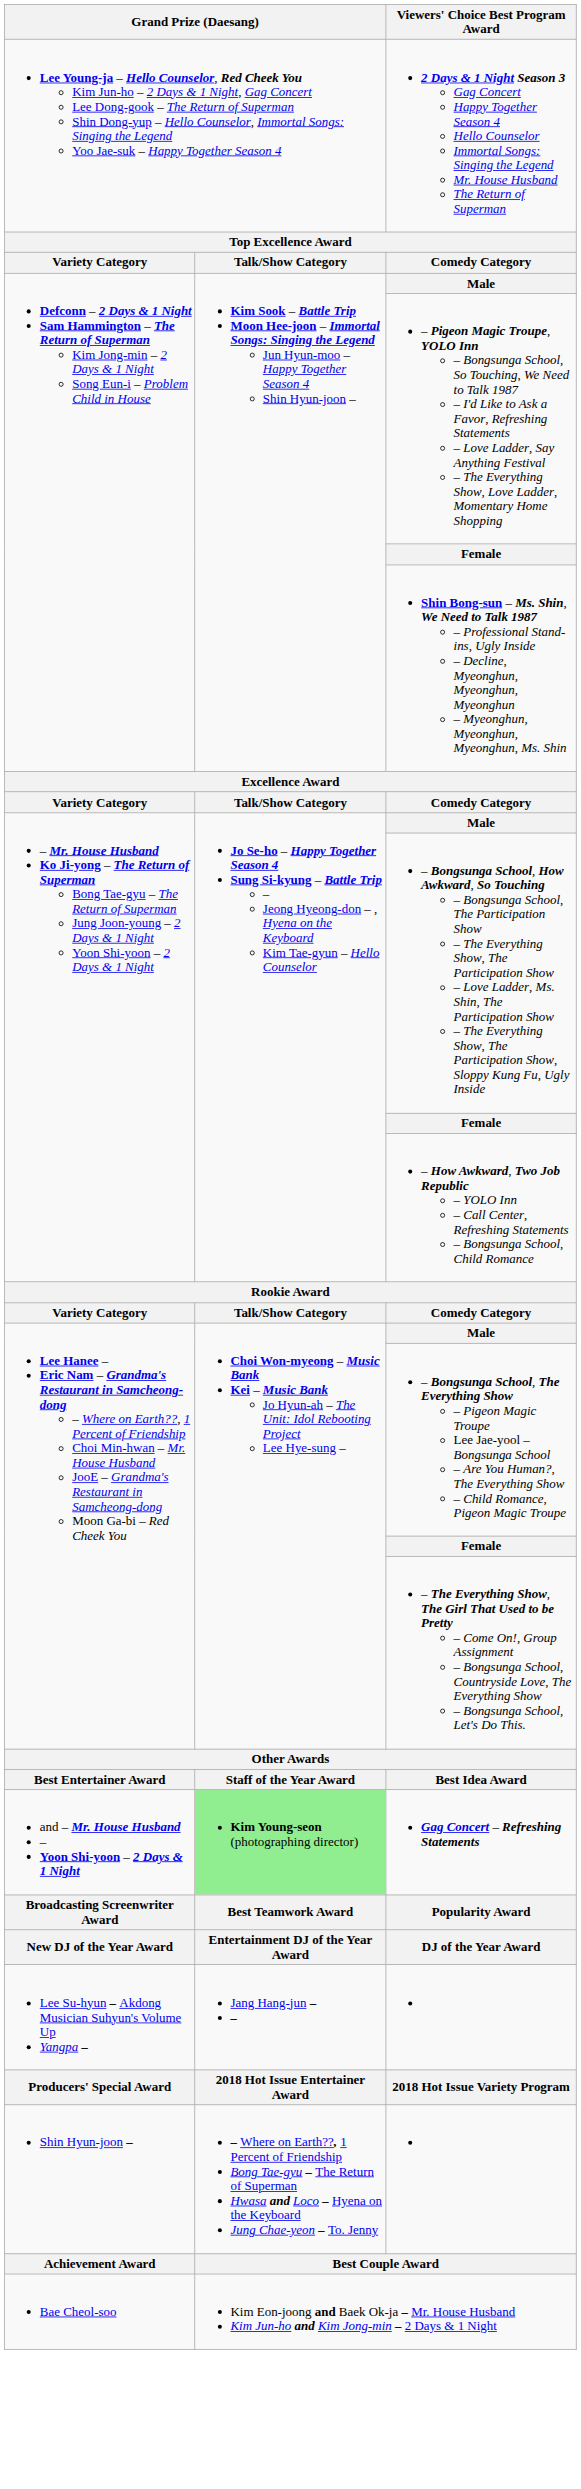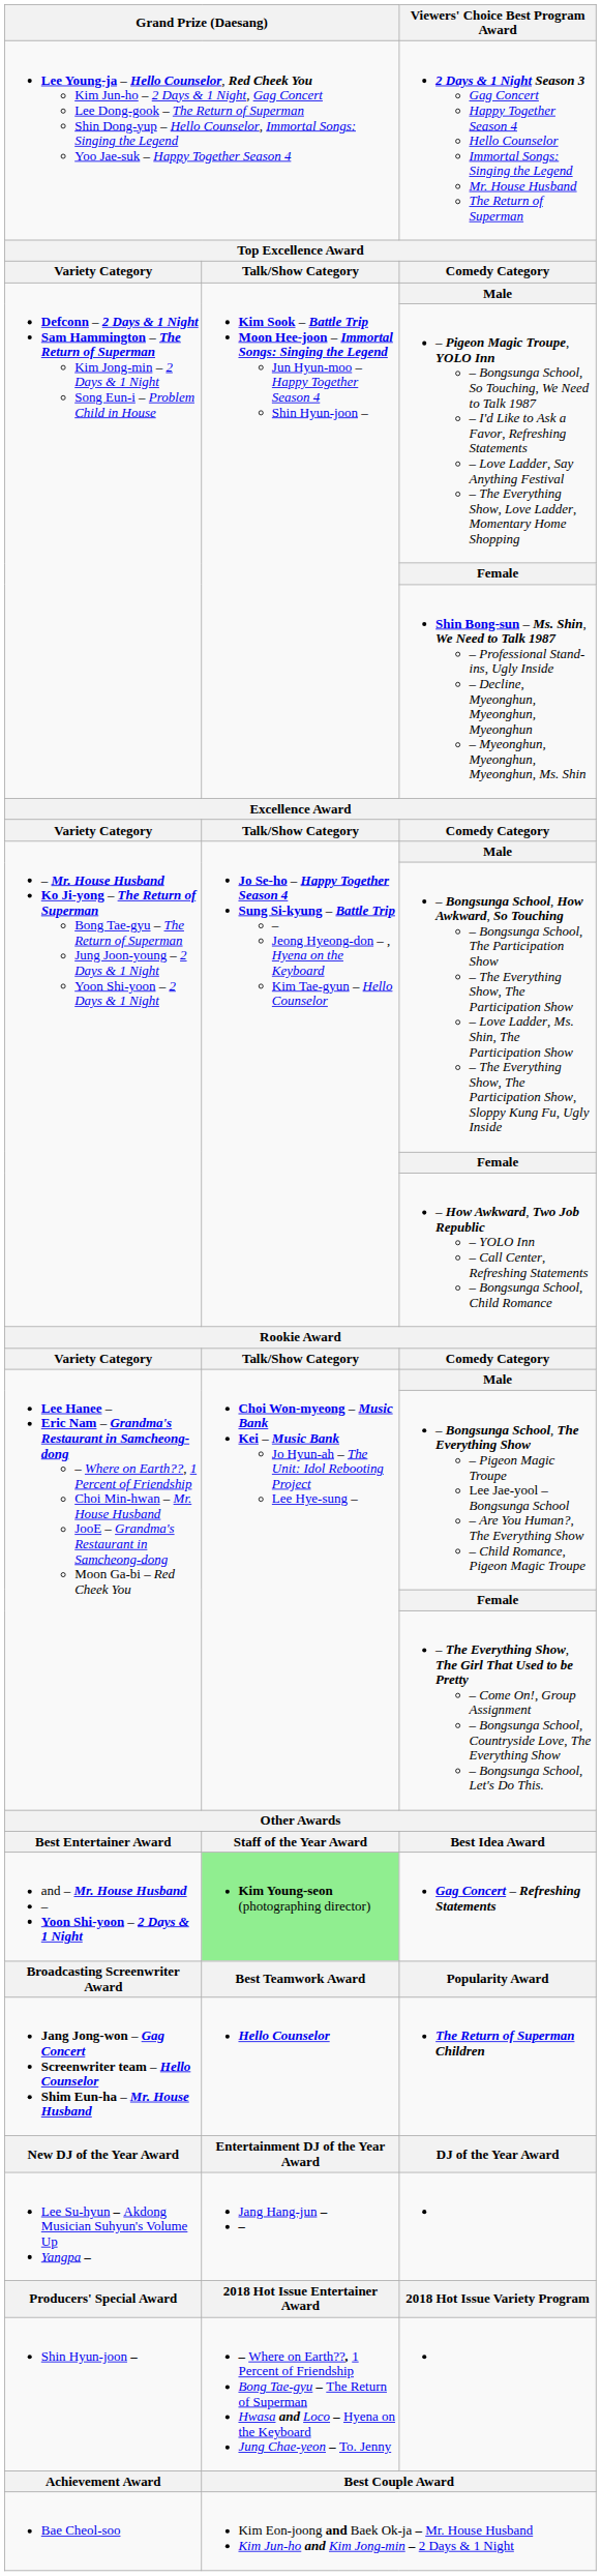+ row: Jang Jong-won – Gag Concert Screenwriter team – Hello Counselor Shim Eun-ha – Mr. House Husband | Hello Counselor | The Return of Superman Children
